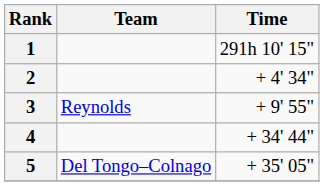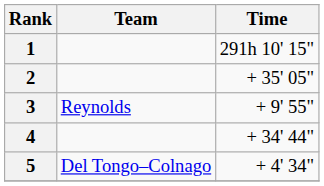2 | Time: + 4' 34" -> + 35' 05"
5 | Time: + 35' 05" -> + 4' 34"
